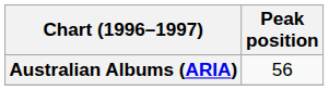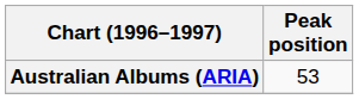Australian Albums (ARIA) | Peak position: 56 -> 53
